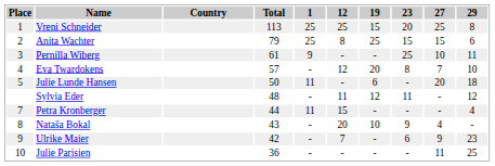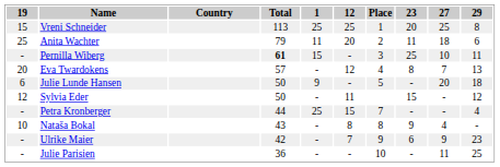columns swapped: Place <-> 19
Anita Wachter | 1: 25 -> 11
Anita Wachter | 12: 8 -> 20
Anita Wachter | 23: 15 -> 11
Anita Wachter | 27: 15 -> 18
Pernilla Wiberg | Total: normal -> bold
Pernilla Wiberg | 1: 9 -> 15
Eva Twardokens | 29: 10 -> 13
Julie Lunde Hansen | 1: 11 -> 9
Sylvia Eder | Total: 48 -> 50
Sylvia Eder | 23: 11 -> 15
Petra Kronberger | 1: 11 -> 25
Nataša Bokal | 12: 20 -> 8
